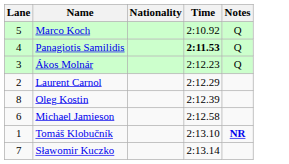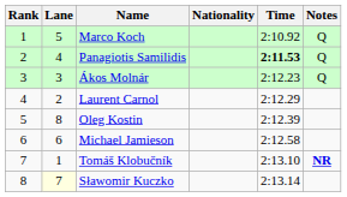+ column: Rank | 1 | 2 | 3 | 4 | 5 | 6 | 7 | 8
Sławomir Kuczko | Lane: no background -> lightyellow background
